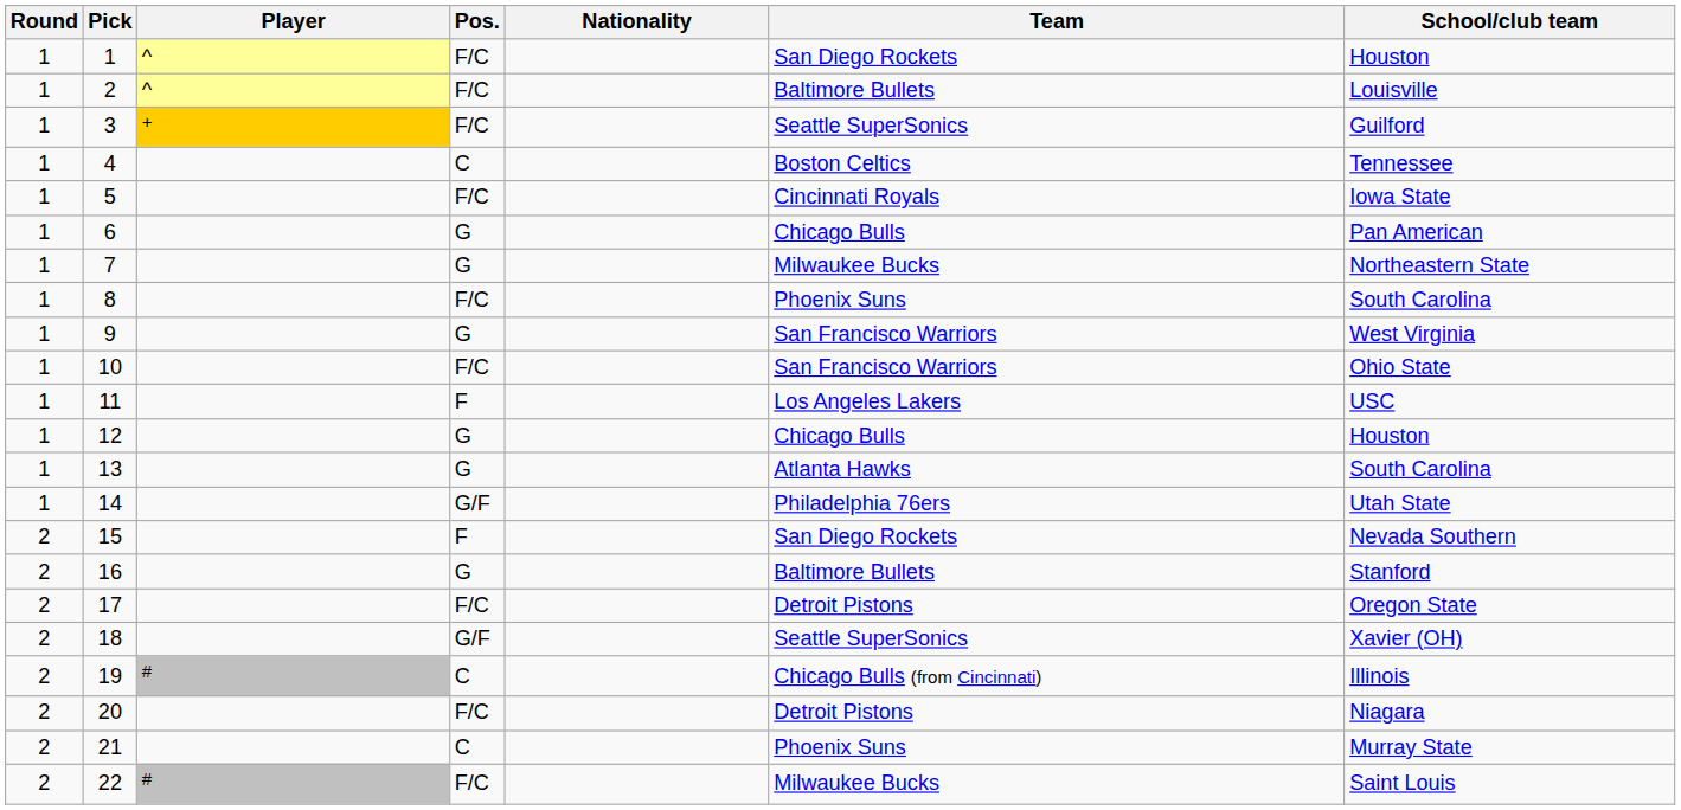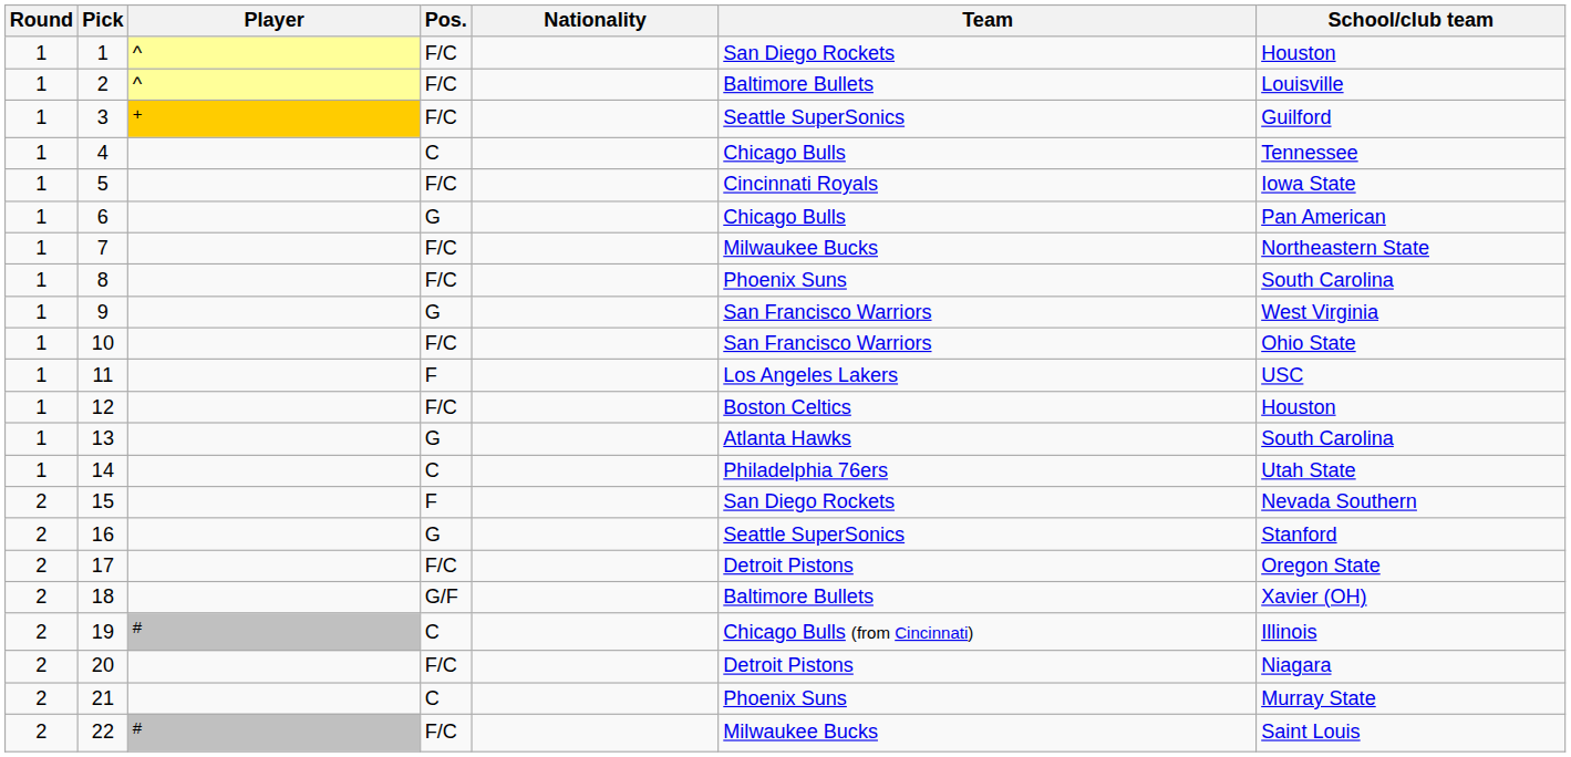4 | Team: Boston Celtics -> Chicago Bulls
7 | Pos.: G -> F/C
12 | Pos.: G -> F/C
12 | Team: Chicago Bulls -> Boston Celtics
14 | Pos.: G/F -> C
16 | Team: Baltimore Bullets -> Seattle SuperSonics
18 | Team: Seattle SuperSonics -> Baltimore Bullets
